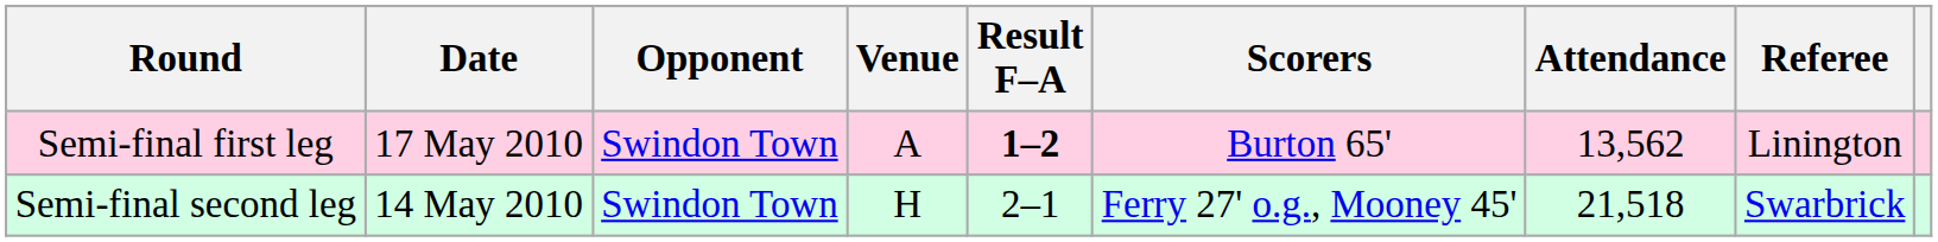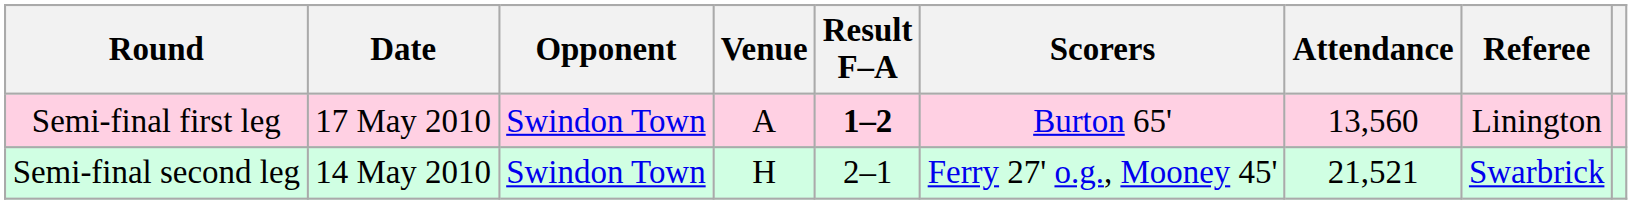Semi-final first leg | Attendance: 13,562 -> 13,560
Semi-final second leg | Attendance: 21,518 -> 21,521
